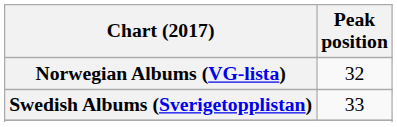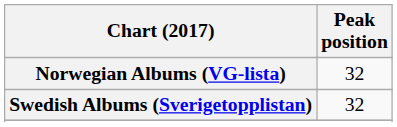Swedish Albums (Sverigetopplistan) | Peak position: 33 -> 32
